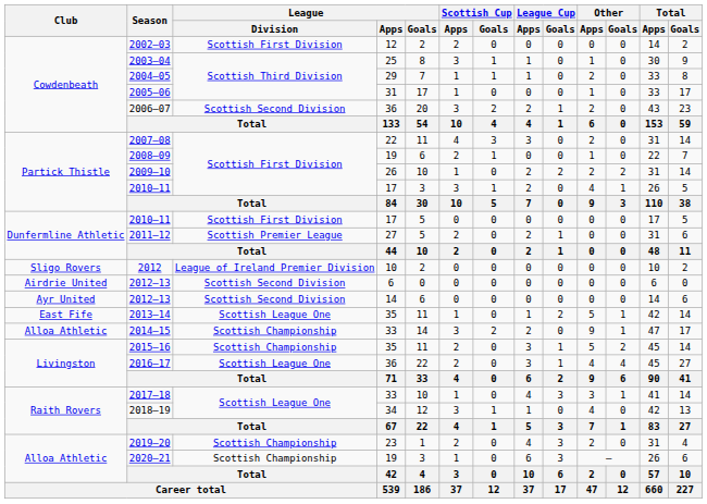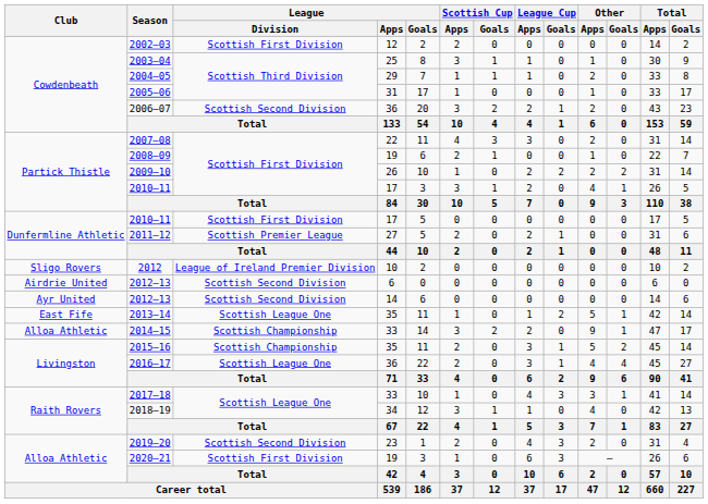2019–20 | League / Division: Scottish Championship -> Scottish Second Division
2020–21 | League / Division: Scottish Championship -> Scottish First Division
